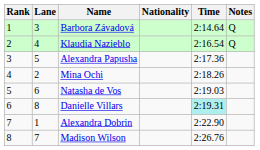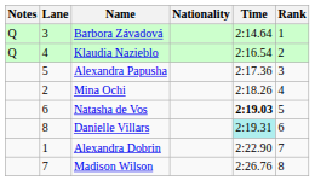columns swapped: Rank <-> Notes
Natasha de Vos | Time: normal -> bold
